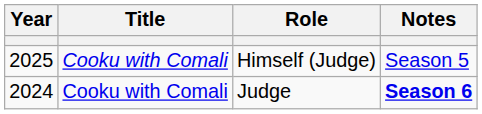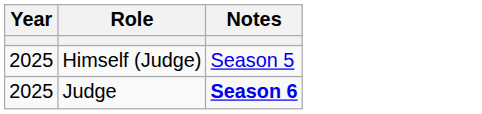- column: Title | Cooku with Comali | Cooku with Comali
Judge | Year: 2024 -> 2025
